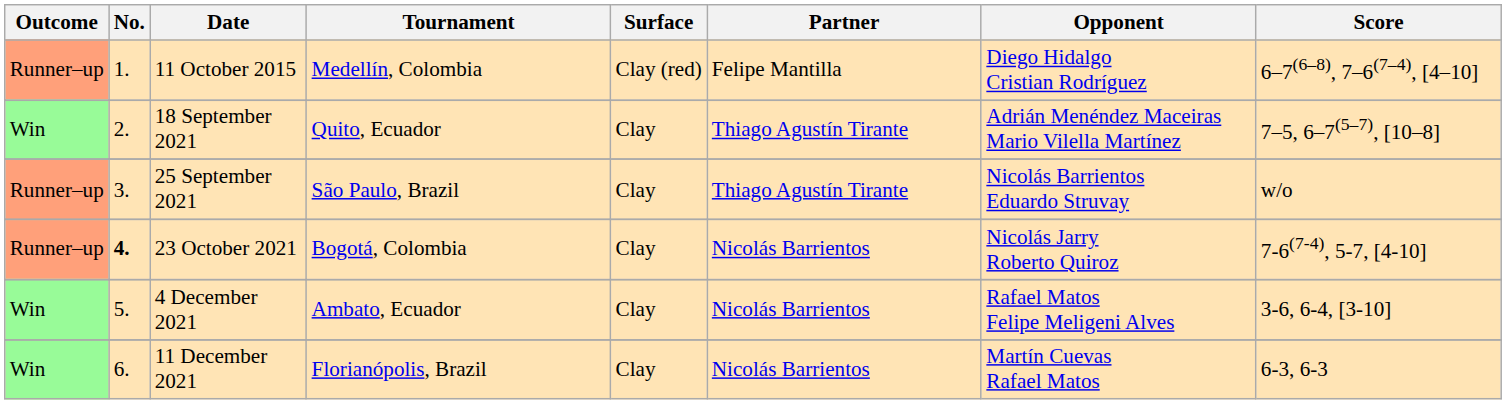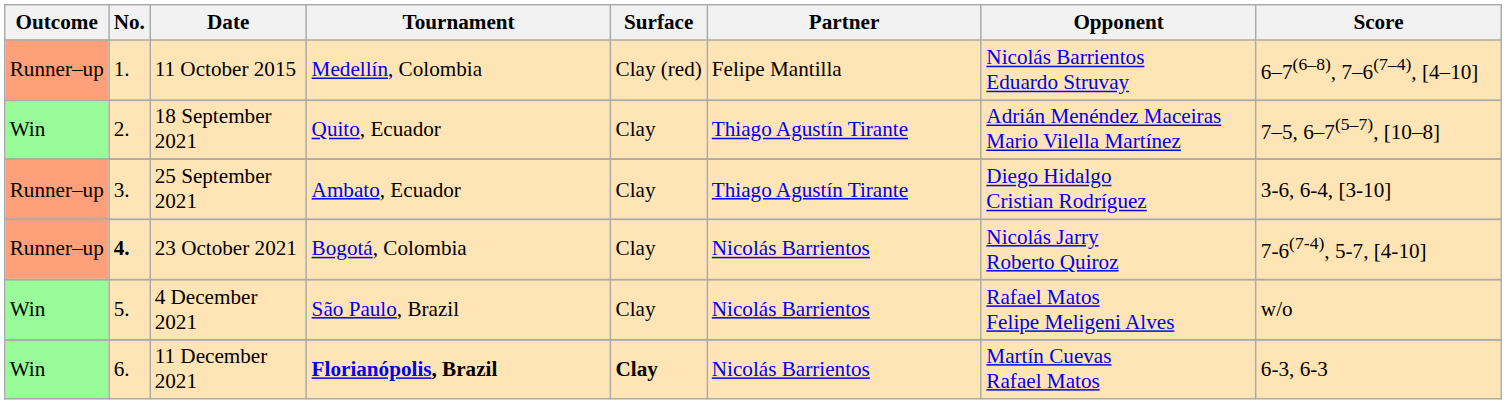11 October 2015 | Opponent: Diego Hidalgo Cristian Rodríguez -> Nicolás Barrientos Eduardo Struvay
25 September 2021 | Tournament: São Paulo, Brazil -> Ambato, Ecuador
25 September 2021 | Opponent: Nicolás Barrientos Eduardo Struvay -> Diego Hidalgo Cristian Rodríguez
25 September 2021 | Score: w/o -> 3-6, 6-4, [3-10]
4 December 2021 | Tournament: Ambato, Ecuador -> São Paulo, Brazil
4 December 2021 | Score: 3-6, 6-4, [3-10] -> w/o
11 December 2021 | Tournament: normal -> bold
11 December 2021 | Surface: normal -> bold
